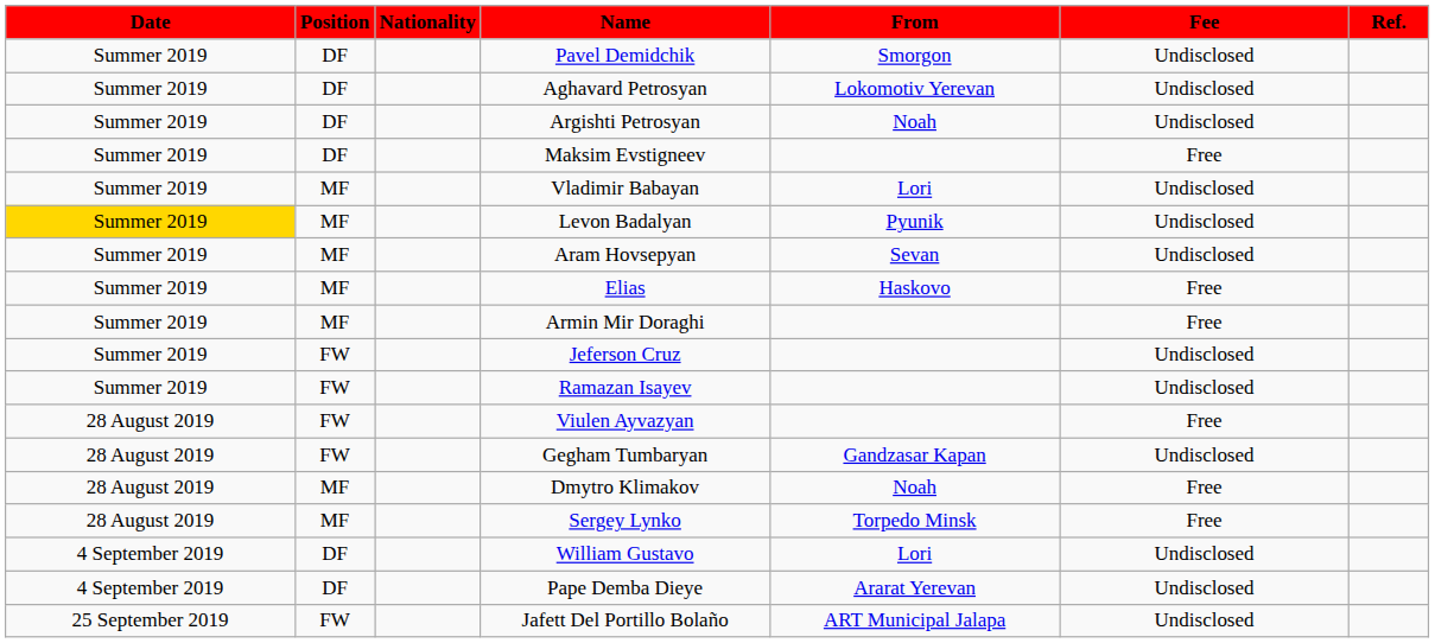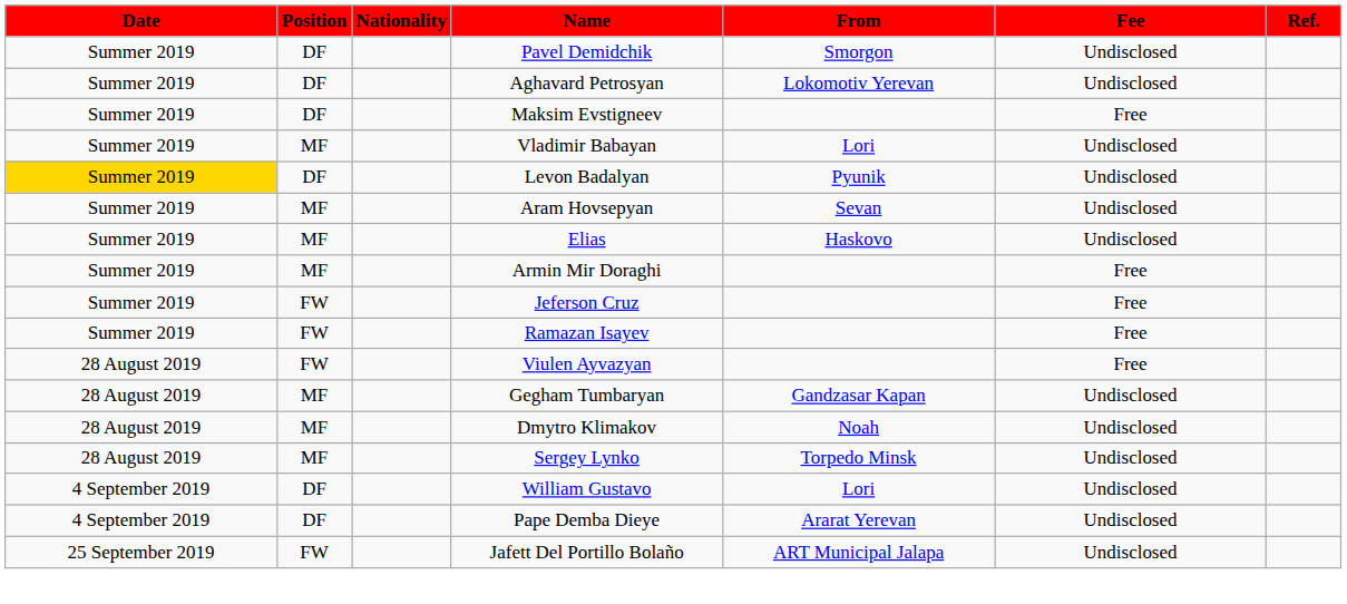- row: Summer 2019 | DF | Argishti Petrosyan | Noah | Undisclosed
Levon Badalyan | Position: MF -> DF
Elias | Fee: Free -> Undisclosed
Jeferson Cruz | Fee: Undisclosed -> Free
Ramazan Isayev | Fee: Undisclosed -> Free
Gegham Tumbaryan | Position: FW -> MF
Dmytro Klimakov | Fee: Free -> Undisclosed
Sergey Lynko | Fee: Free -> Undisclosed
